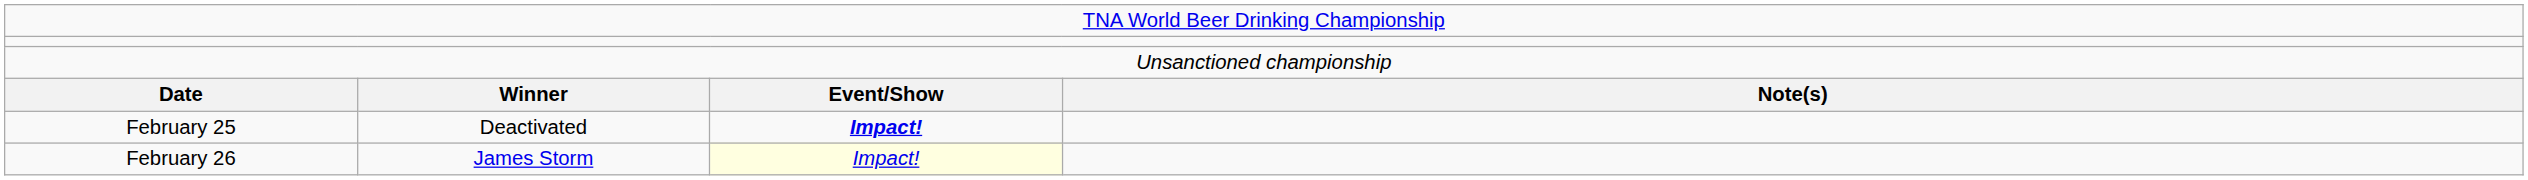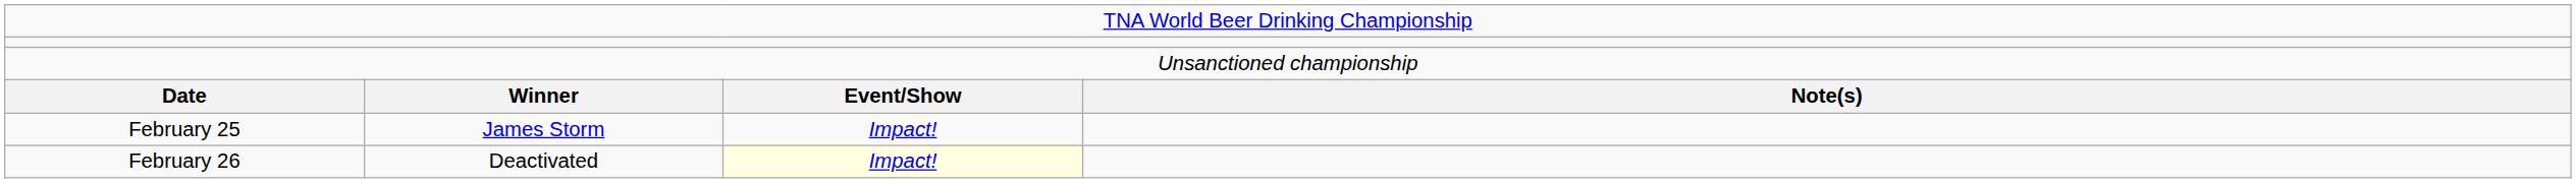February 25 | column 2: Deactivated -> James Storm
February 25 | column 3: bold -> normal
February 26 | column 2: James Storm -> Deactivated
